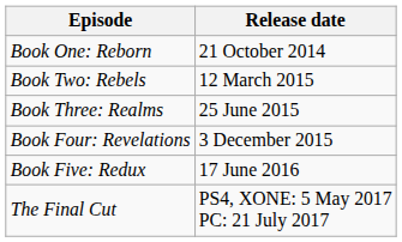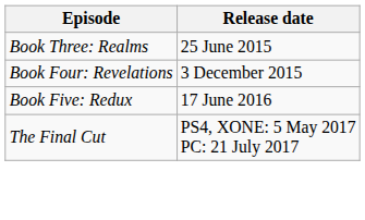- row: Book One: Reborn | 21 October 2014
- row: Book Two: Rebels | 12 March 2015
